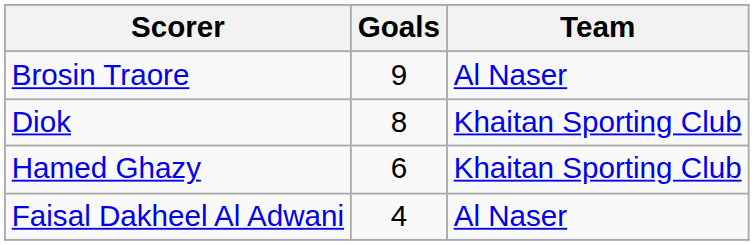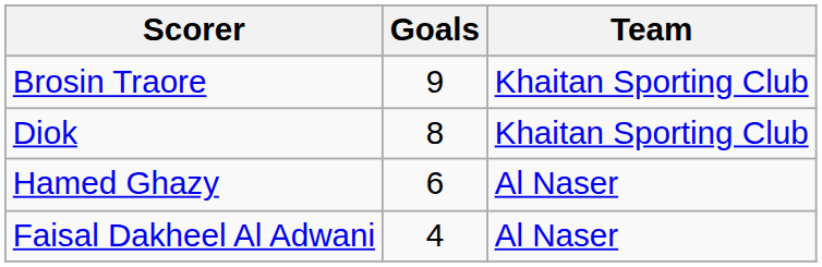Brosin Traore | Team: Al Naser -> Khaitan Sporting Club
Hamed Ghazy | Team: Khaitan Sporting Club -> Al Naser
